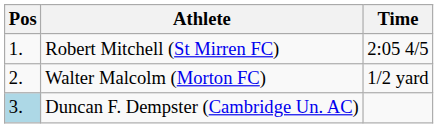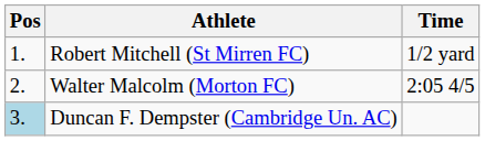Robert Mitchell (St Mirren FC) | Time: 2:05 4/5 -> 1/2 yard
Walter Malcolm (Morton FC) | Time: 1/2 yard -> 2:05 4/5
